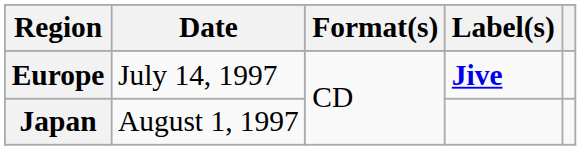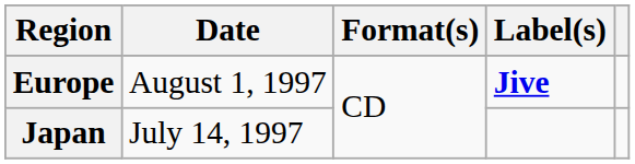Europe | Date: July 14, 1997 -> August 1, 1997
Japan | Date: August 1, 1997 -> July 14, 1997
